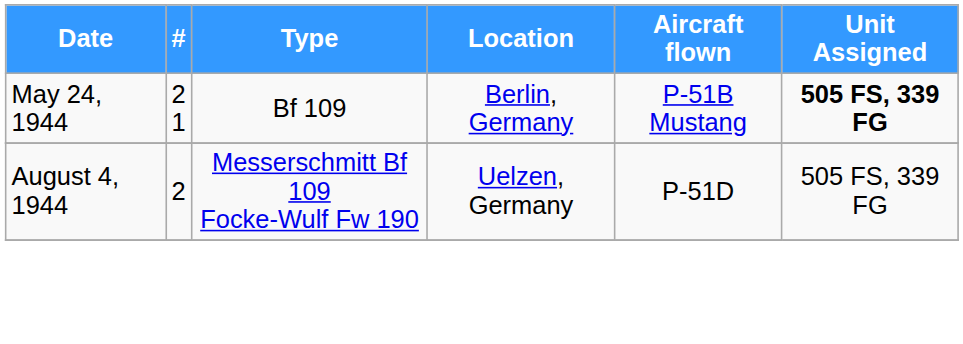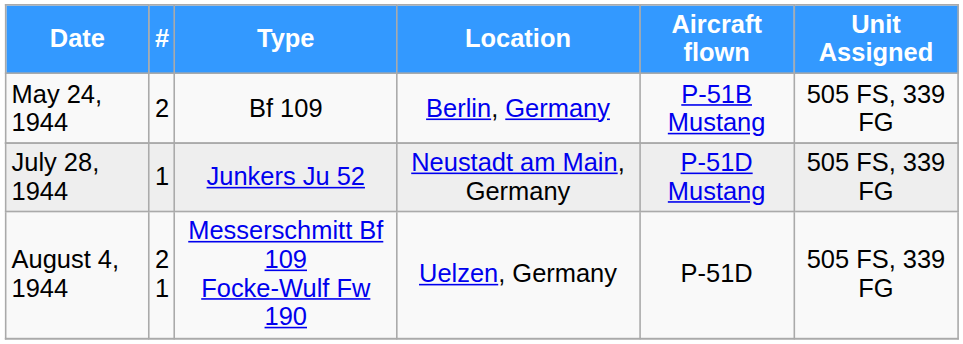May 24, 1944 | #: 2 1 -> 2
May 24, 1944 | Unit Assigned: bold -> normal
+ row: July 28, 1944 | 1 | Junkers Ju 52 | Neustadt am Main, Germany | P-51D Mustang | 505 FS, 339 FG
August 4, 1944 | #: 2 -> 2 1
